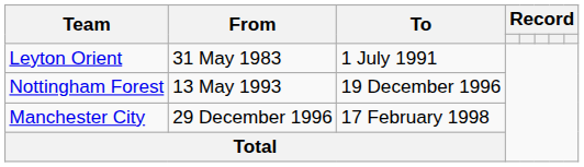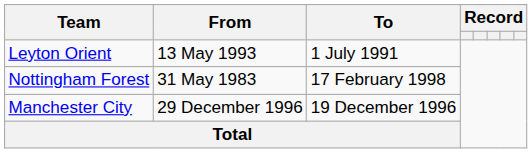Leyton Orient | From: 31 May 1983 -> 13 May 1993
Nottingham Forest | From: 13 May 1993 -> 31 May 1983
Nottingham Forest | To: 19 December 1996 -> 17 February 1998
Manchester City | To: 17 February 1998 -> 19 December 1996
